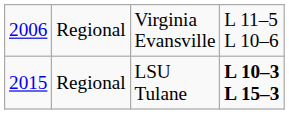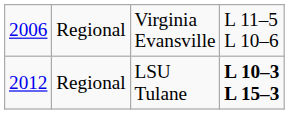Regional / LSU Tulane | column 1: 2015 -> 2012
